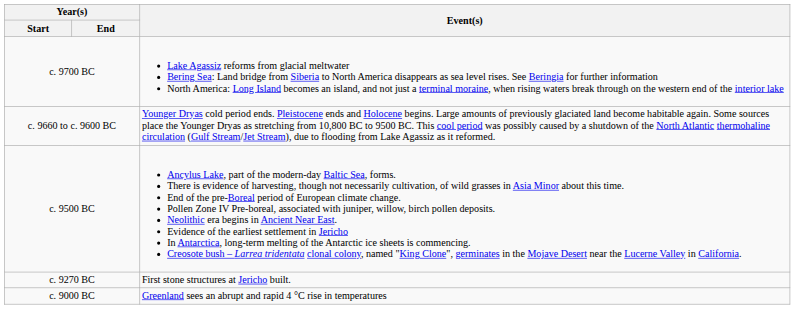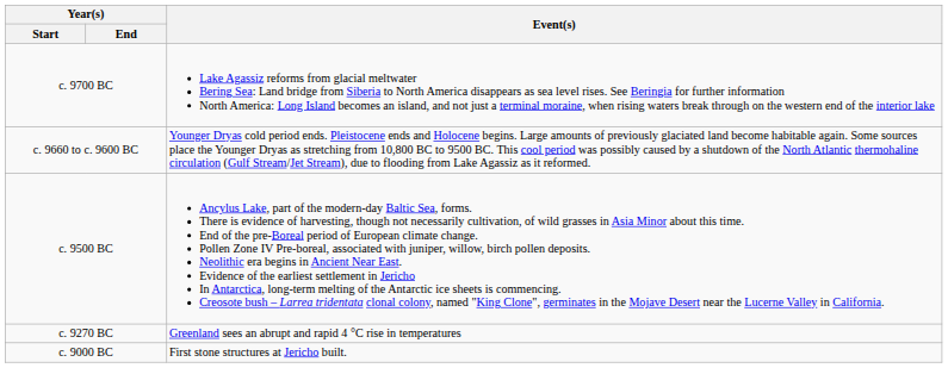c. 9270 BC | Event(s): First stone structures at Jericho built. -> Greenland sees an abrupt and rapid 4 °C rise in temperatures
c. 9000 BC | Event(s): Greenland sees an abrupt and rapid 4 °C rise in temperatures -> First stone structures at Jericho built.
